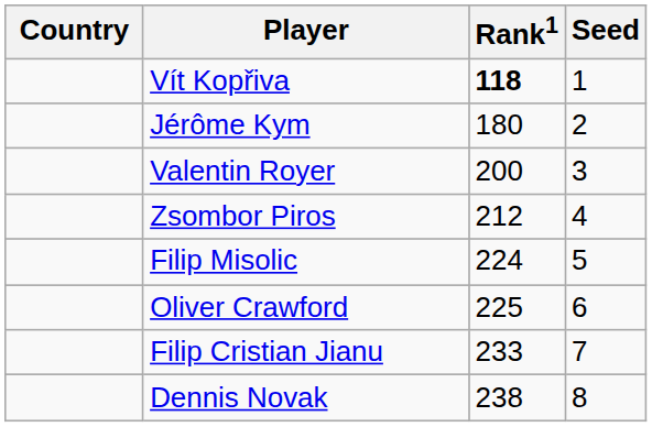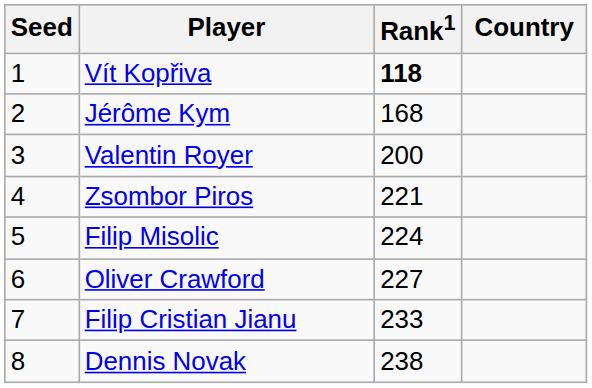columns swapped: Country <-> Seed
Jérôme Kym | Rank1: 180 -> 168
Zsombor Piros | Rank1: 212 -> 221
Oliver Crawford | Rank1: 225 -> 227
